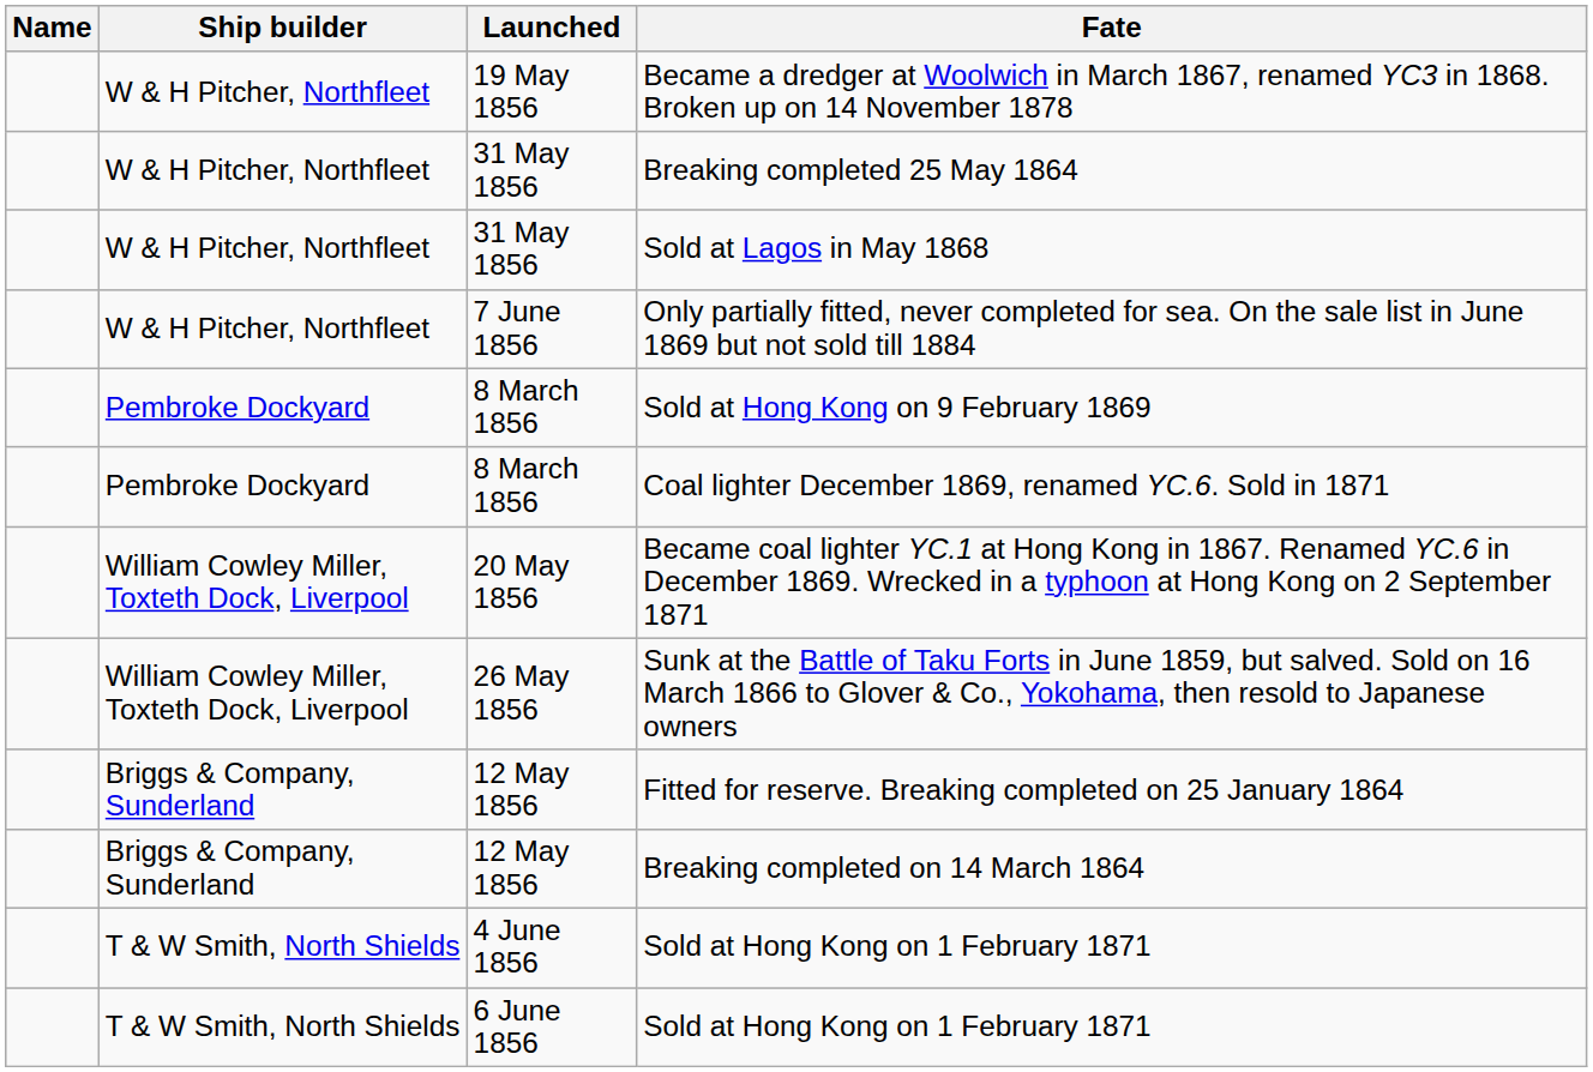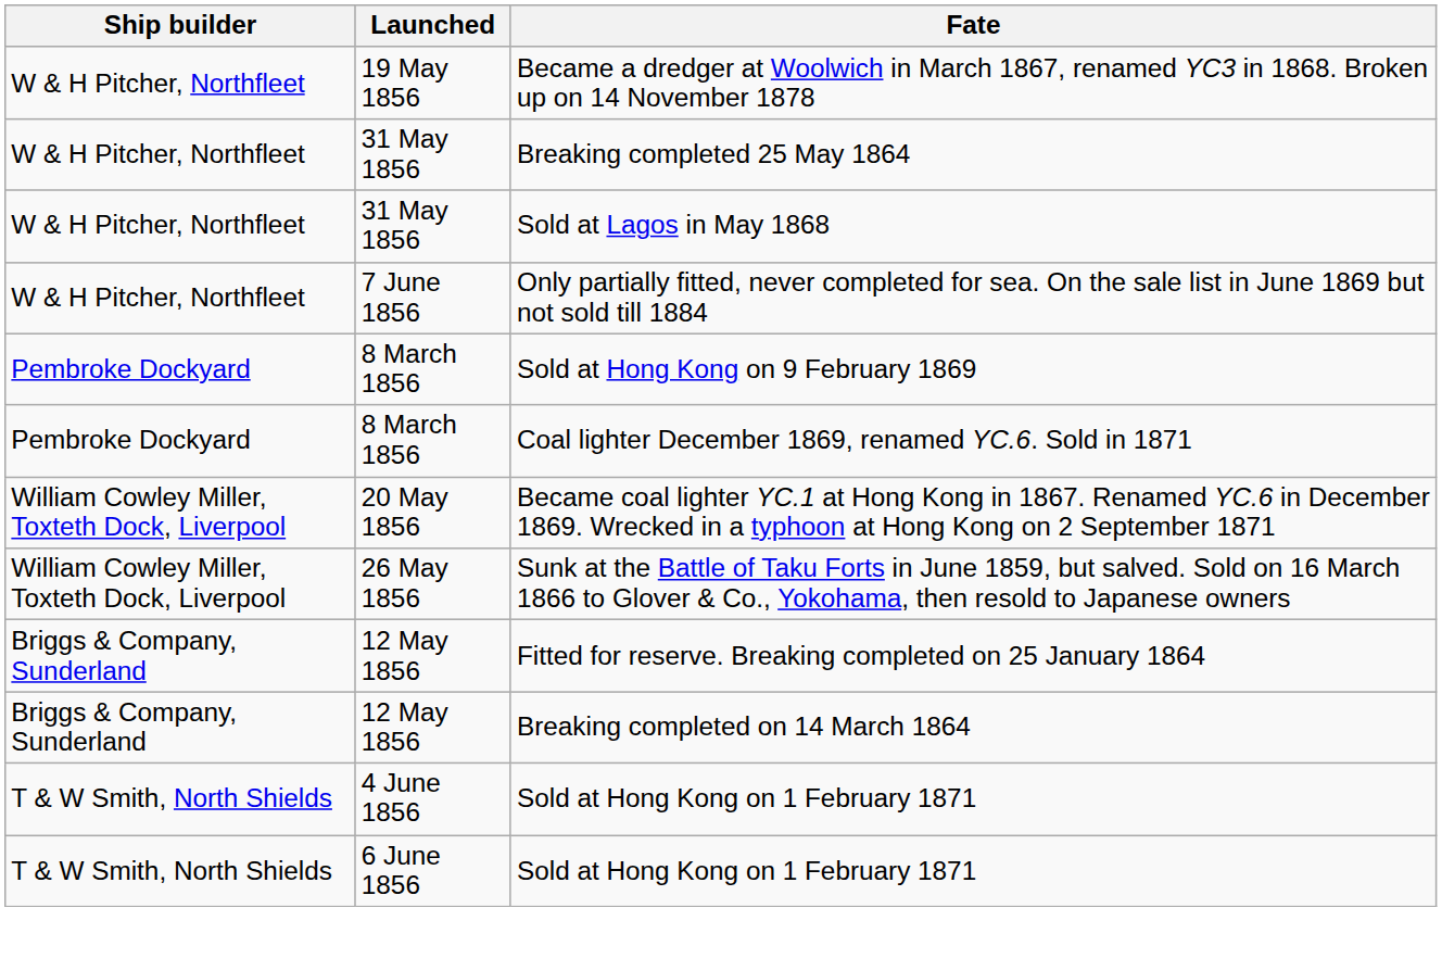- column: Name
